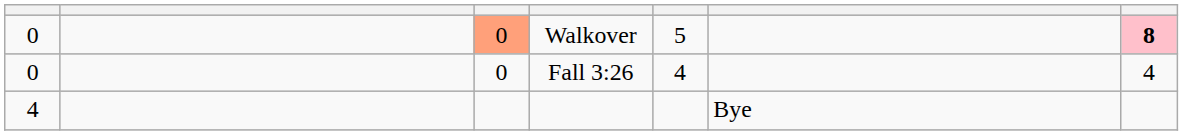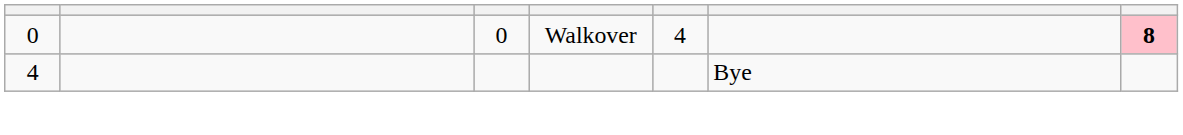Walkover | column 3: lightsalmon background -> no background
Walkover | column 5: 5 -> 4
- row: 0 | 0 | Fall 3:26 | 4 | 4
